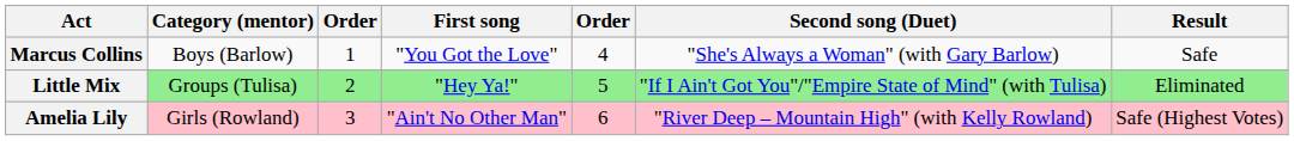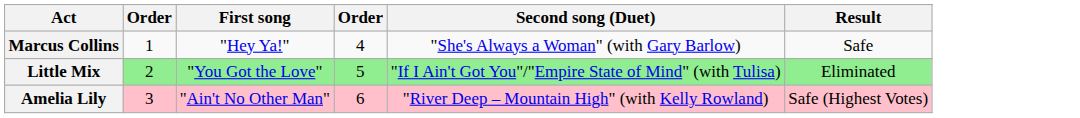- column: Category (mentor) | Boys (Barlow) | Groups (Tulisa) | Girls (Rowland)
Marcus Collins | First song: "You Got the Love" -> "Hey Ya!"
Little Mix | First song: "Hey Ya!" -> "You Got the Love"
